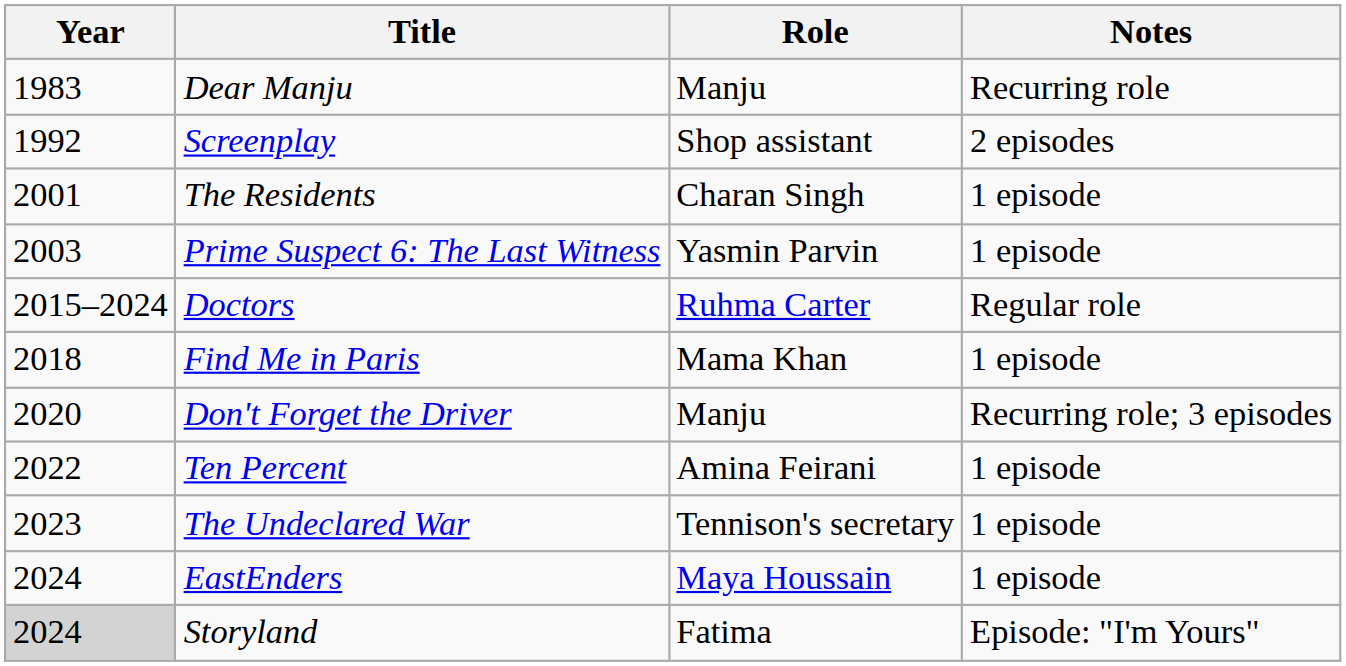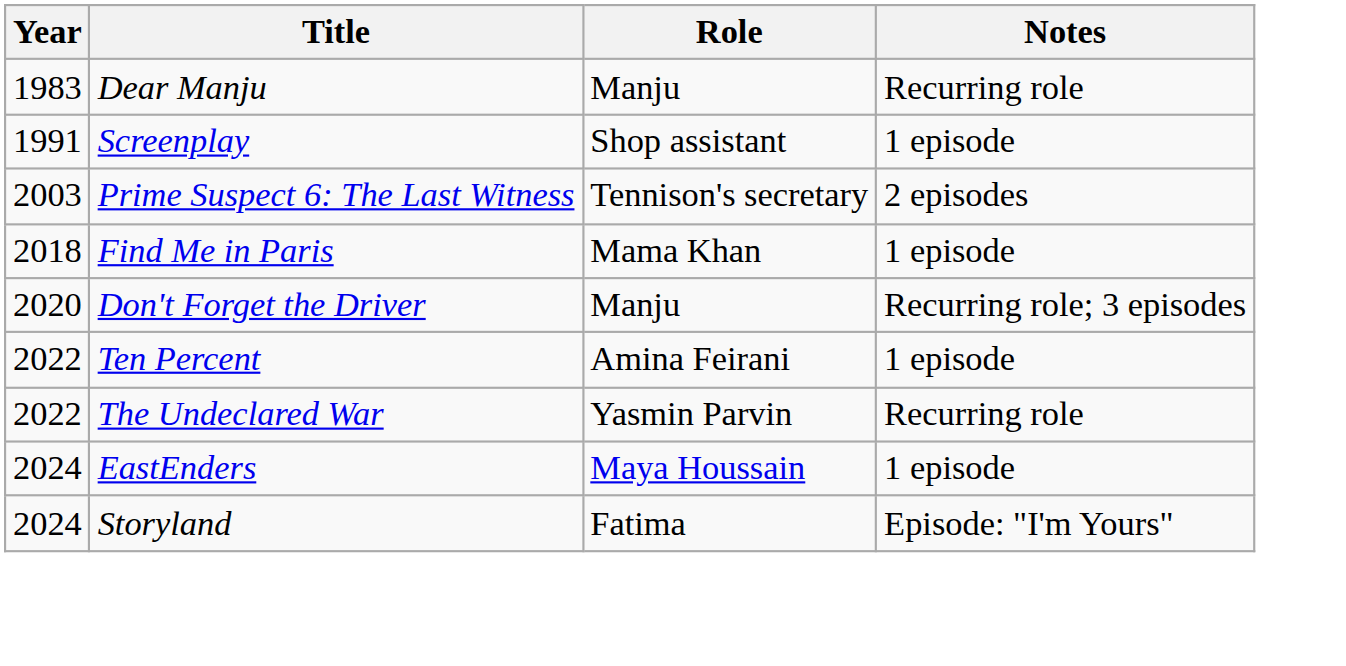Screenplay | Year: 1992 -> 1991
Screenplay | Notes: 2 episodes -> 1 episode
- row: 2001 | The Residents | Charan Singh | 1 episode
Prime Suspect 6: The Last Witness | Role: Yasmin Parvin -> Tennison's secretary
Prime Suspect 6: The Last Witness | Notes: 1 episode -> 2 episodes
- row: 2015–2024 | Doctors | Ruhma Carter | Regular role
The Undeclared War | Year: 2023 -> 2022
The Undeclared War | Role: Tennison's secretary -> Yasmin Parvin
The Undeclared War | Notes: 1 episode -> Recurring role
Storyland | Year: lightgrey background -> no background
